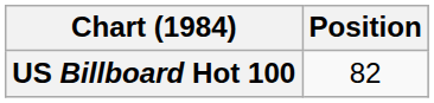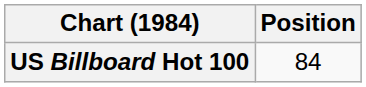US Billboard Hot 100 | Position: 82 -> 84
